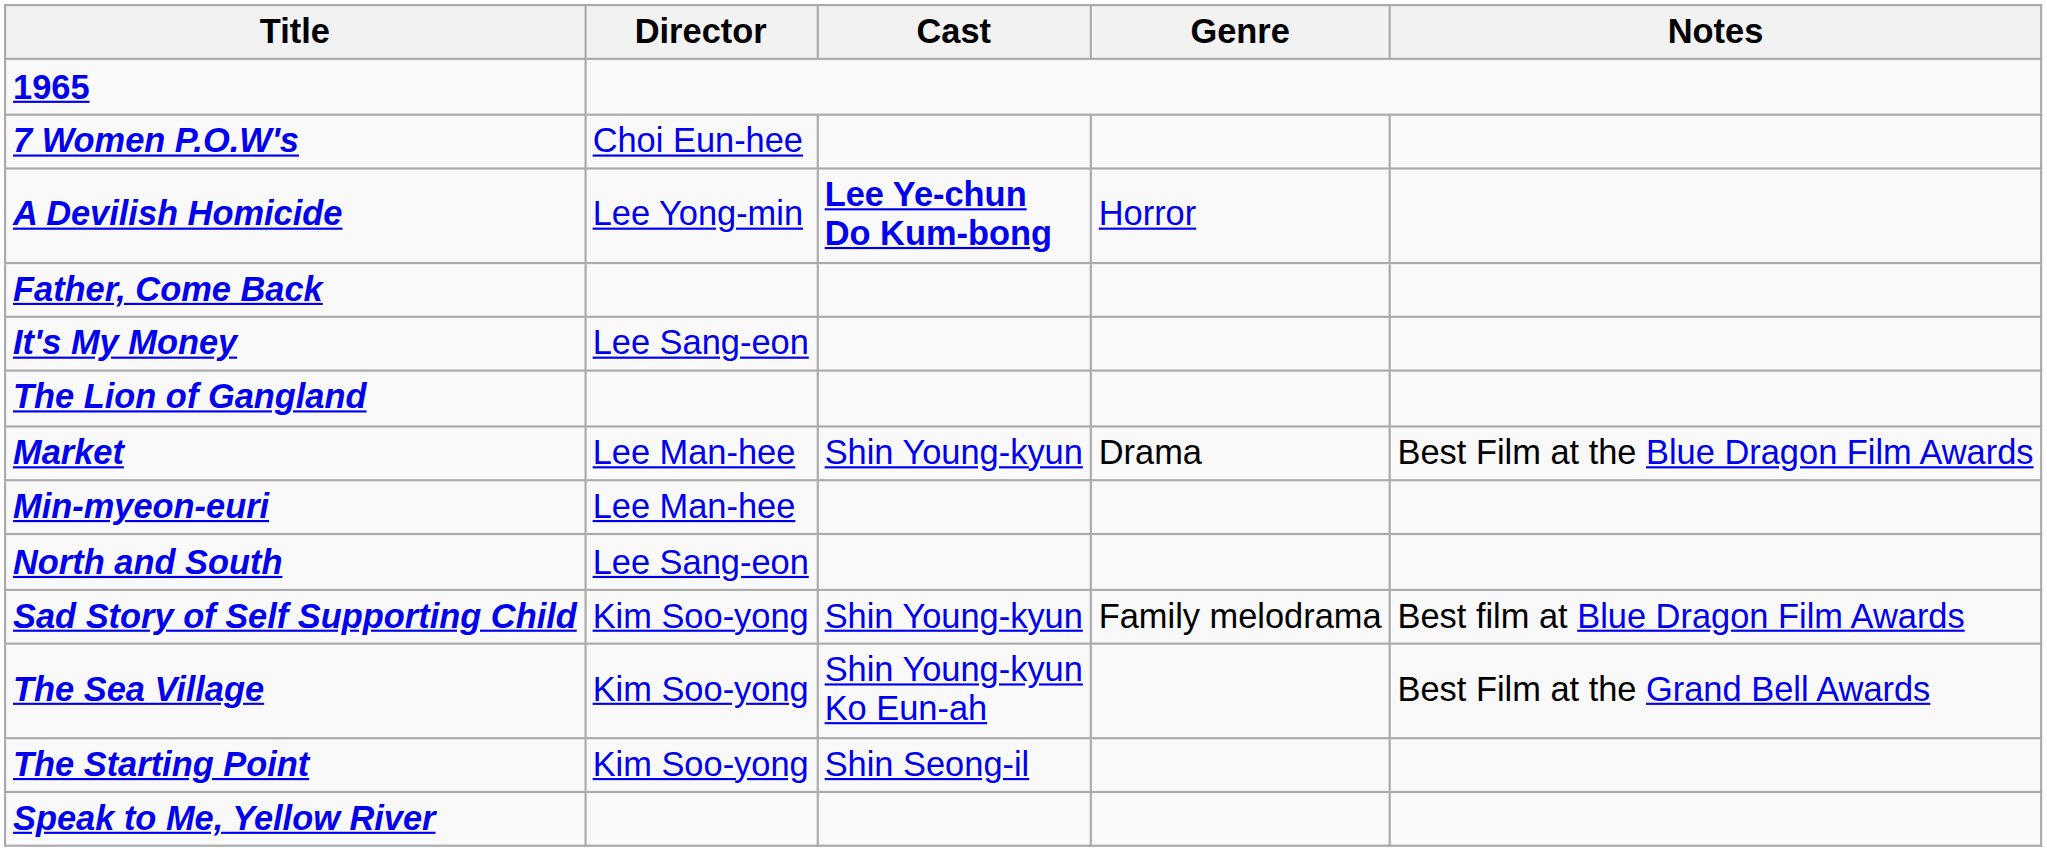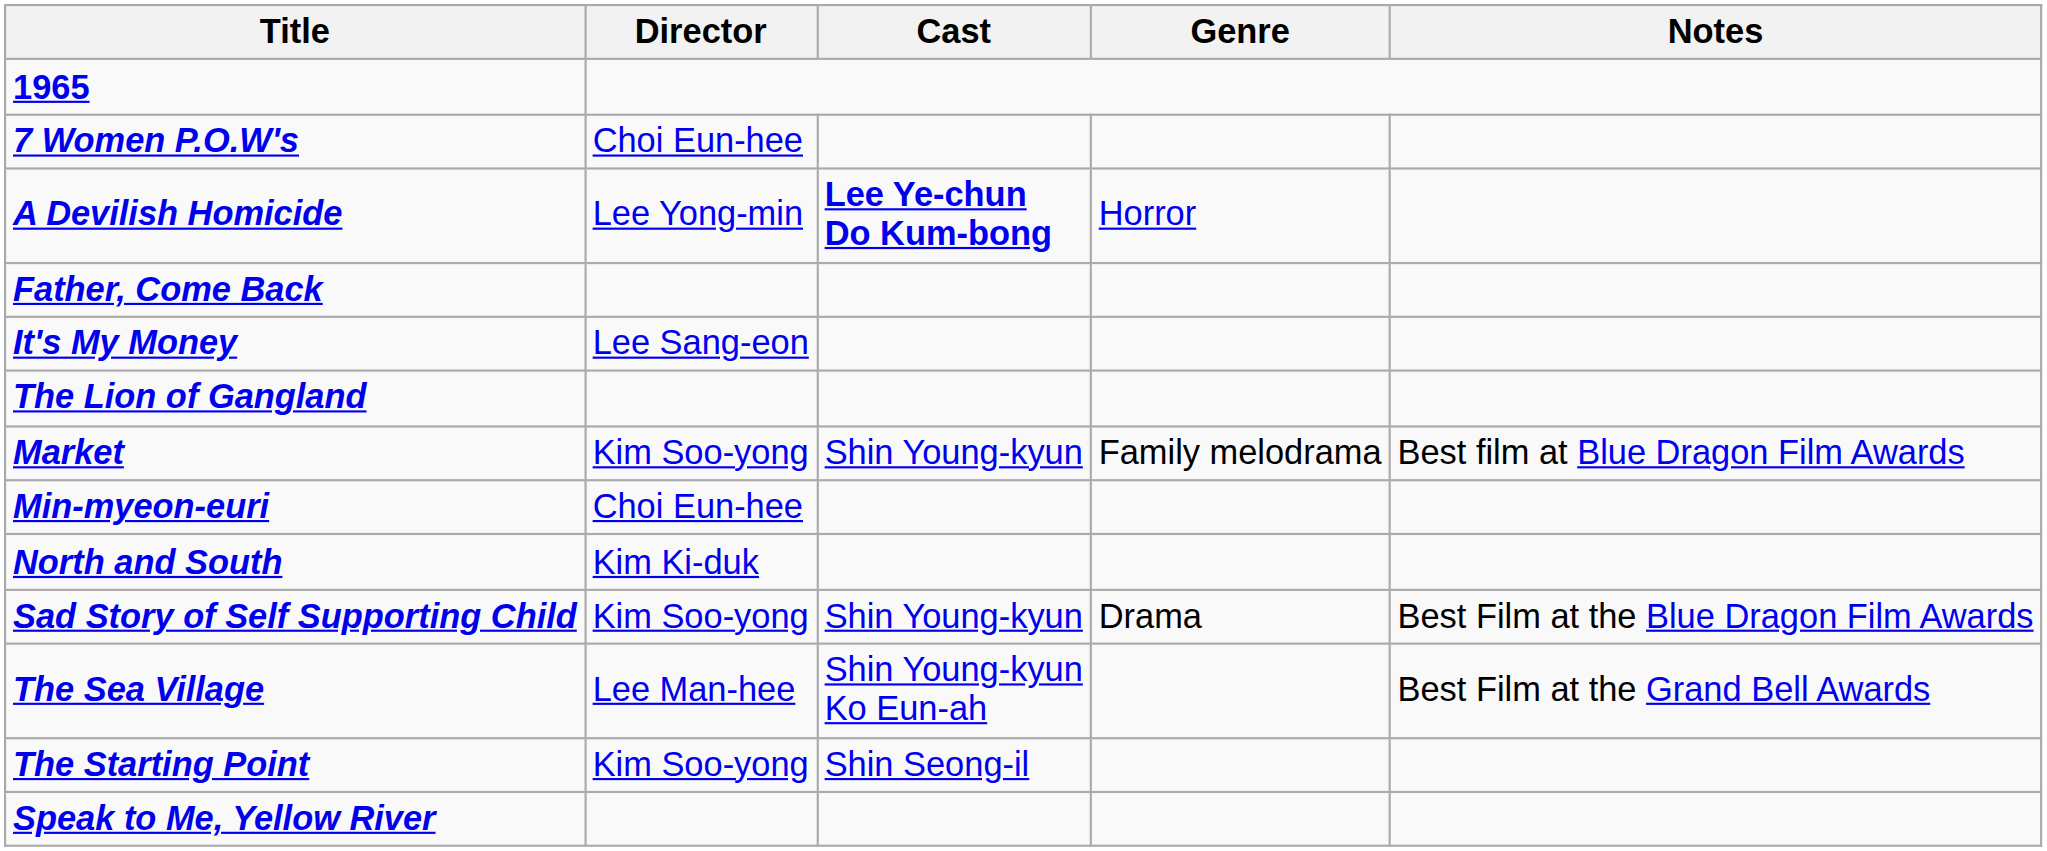Market | Director: Lee Man-hee -> Kim Soo-yong
Market | Genre: Drama -> Family melodrama
Market | Notes: Best Film at the Blue Dragon Film Awards -> Best film at Blue Dragon Film Awards
Min-myeon-euri | Director: Lee Man-hee -> Choi Eun-hee
North and South | Director: Lee Sang-eon -> Kim Ki-duk
Sad Story of Self Supporting Child | Genre: Family melodrama -> Drama
Sad Story of Self Supporting Child | Notes: Best film at Blue Dragon Film Awards -> Best Film at the Blue Dragon Film Awards
The Sea Village | Director: Kim Soo-yong -> Lee Man-hee
